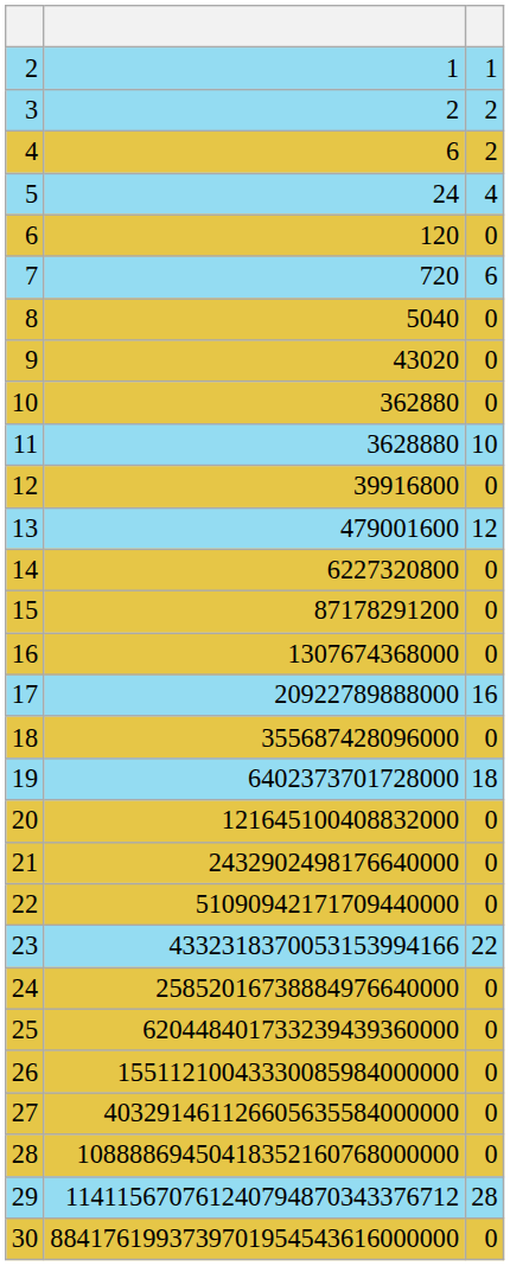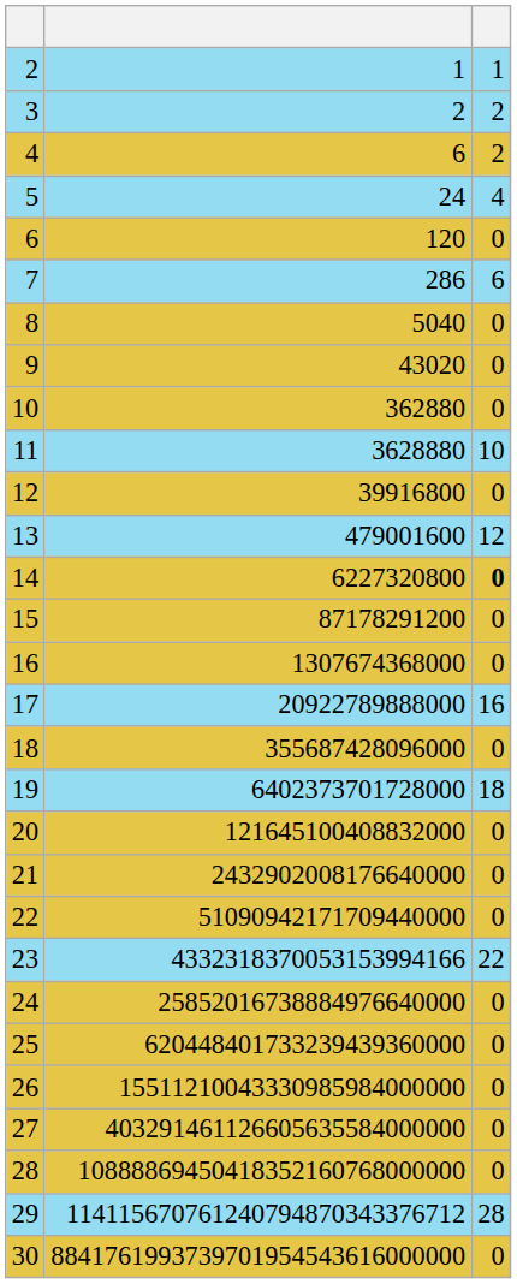7 | column 2: 720 -> 286
14 | column 3: normal -> bold
21 | column 2: 2432902498176640000 -> 2432902008176640000
26 | column 2: 15511210043330085984000000 -> 15511210043330985984000000
